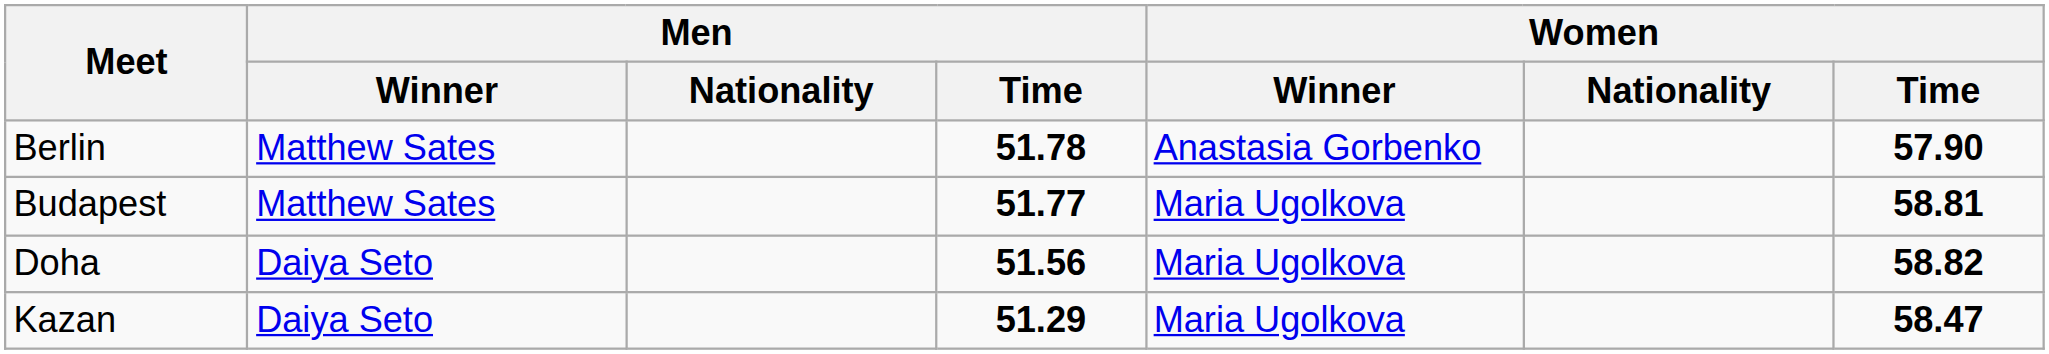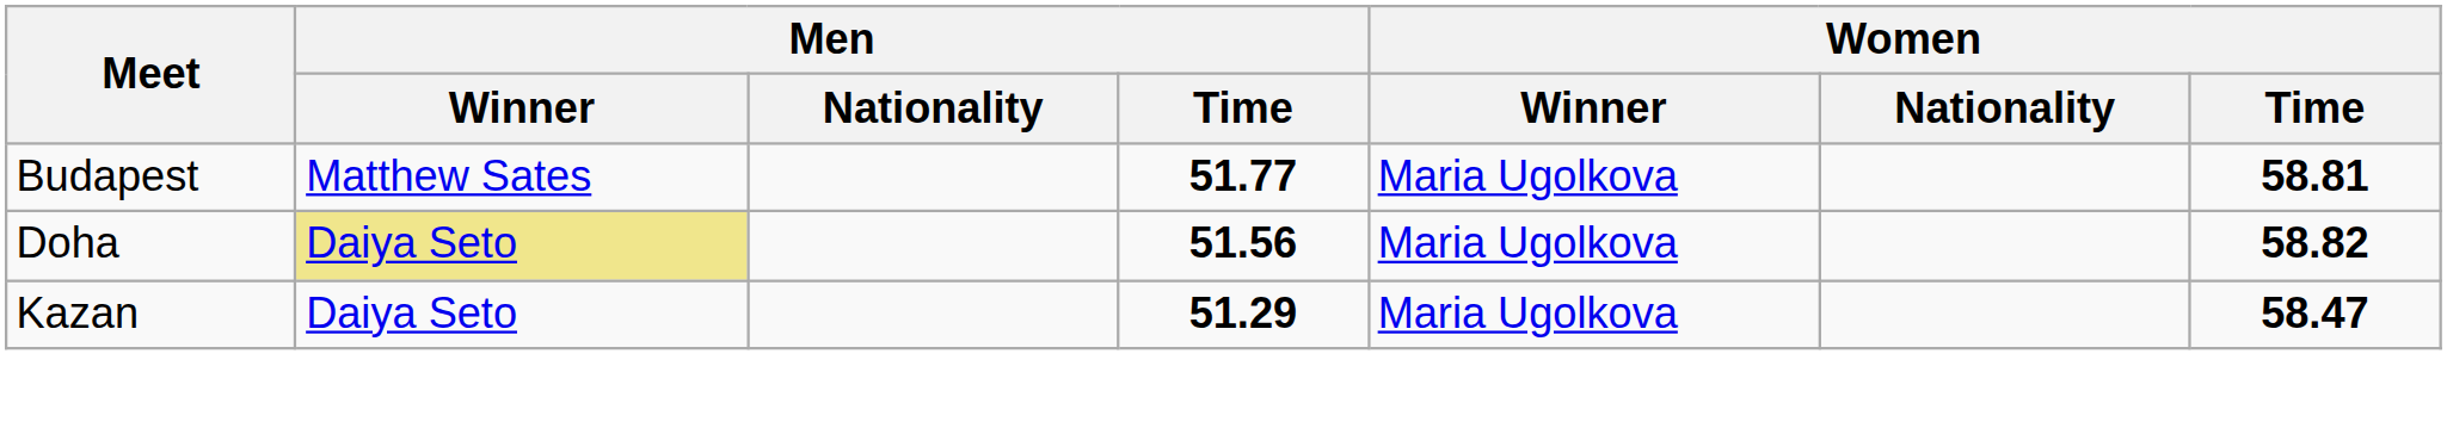- row: Berlin | Matthew Sates | 51.78 | Anastasia Gorbenko | 57.90
Doha | Men / Winner: no background -> khaki background
